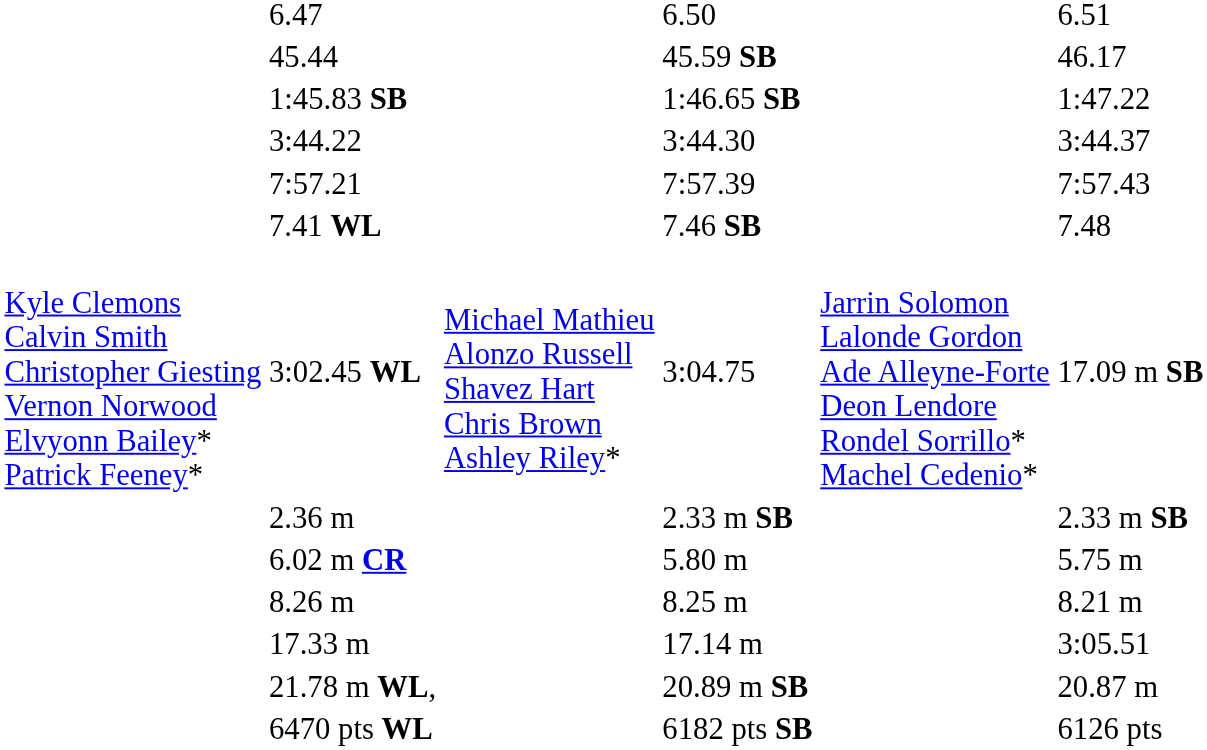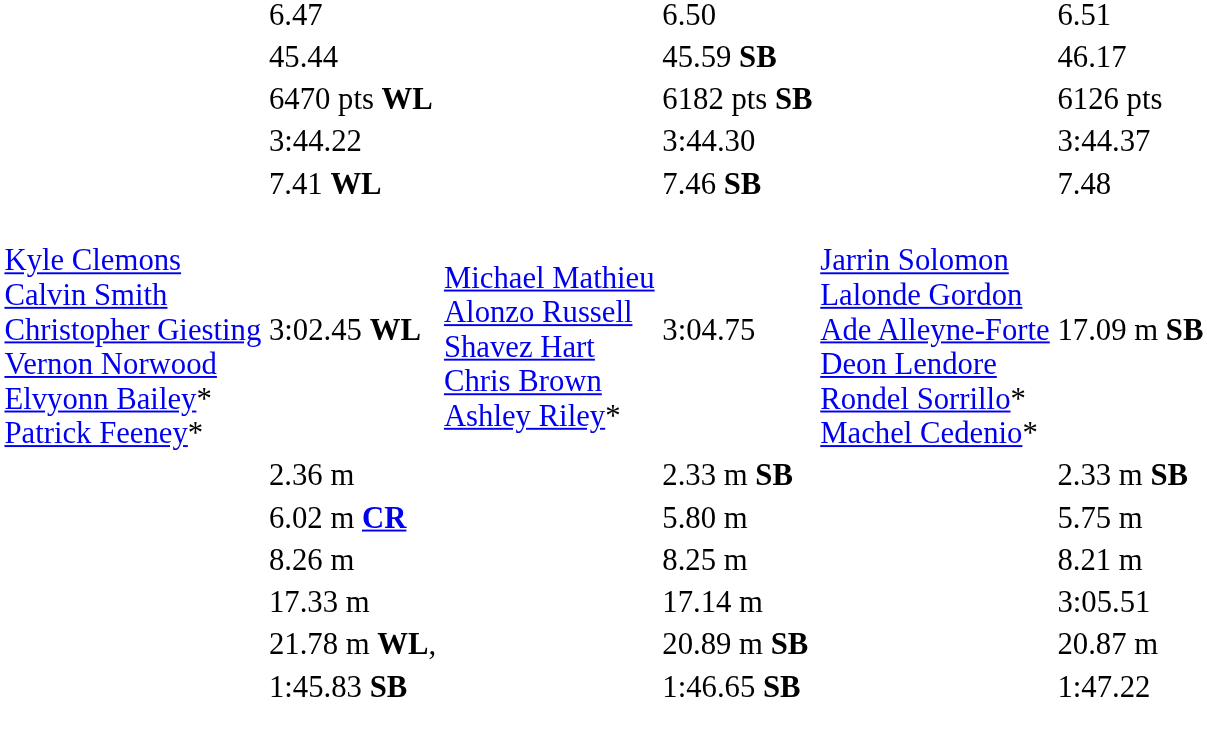rows swapped: 1:45.83 SB <-> 6470 pts WL
- row: 7:57.21 | 7:57.39 | 7:57.43
